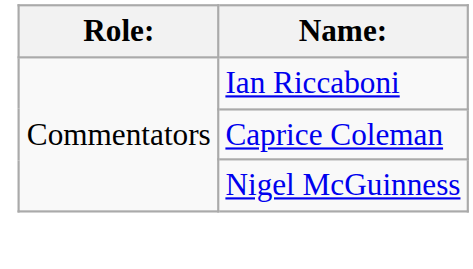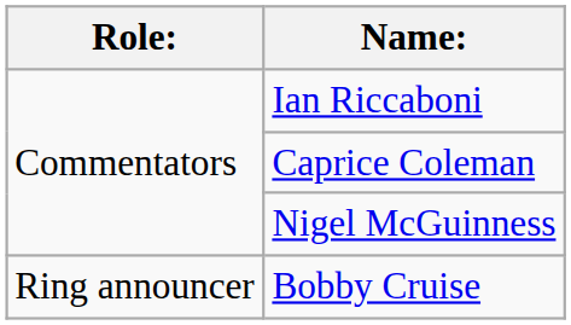+ row: Ring announcer | Bobby Cruise
